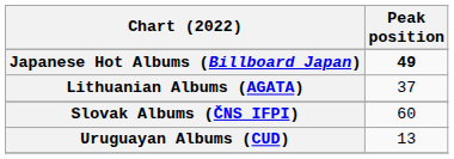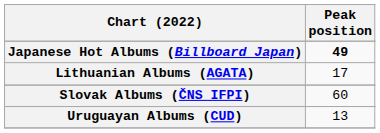Lithuanian Albums (AGATA) | Peak position: 37 -> 17
